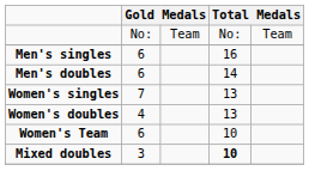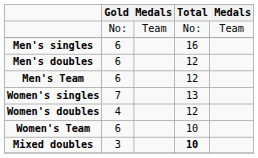Men's doubles | column 4: 14 -> 12
+ row: Men's Team | 6 | 12
Women's doubles | column 4: 13 -> 12
